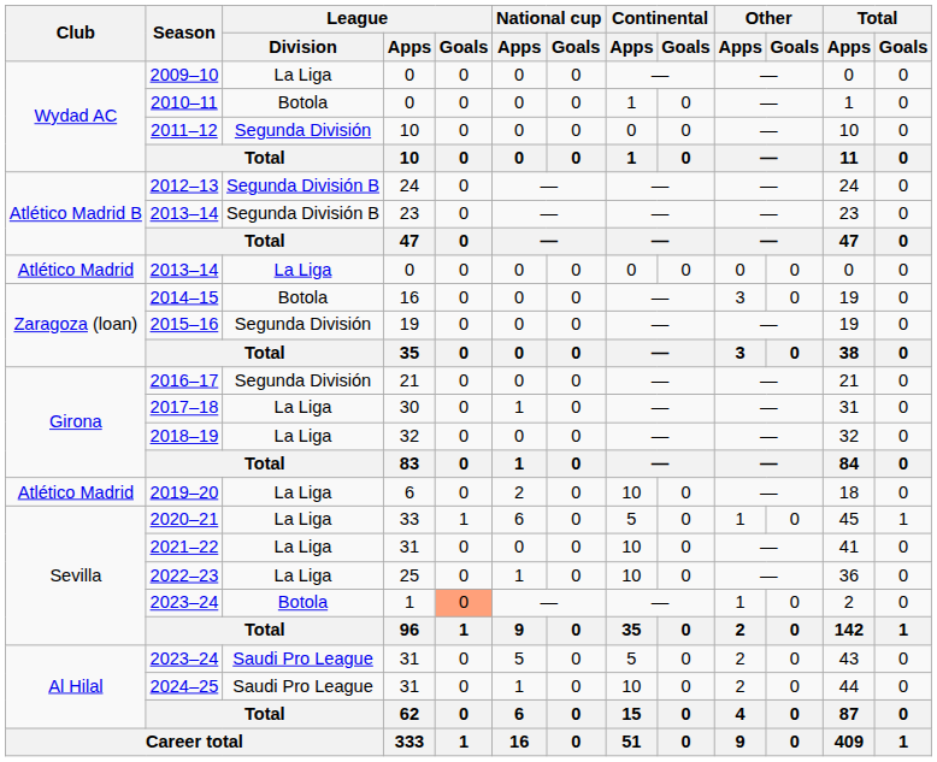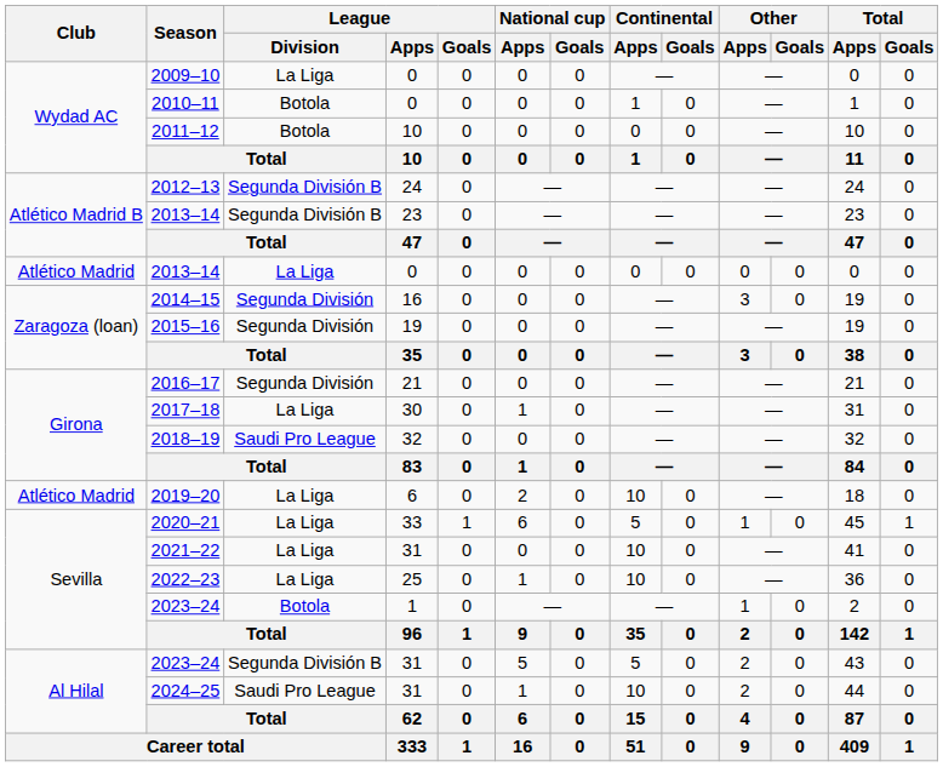2011–12 | League / Division: Segunda División -> Botola
2014–15 | League / Division: Botola -> Segunda División
2018–19 | League / Division: La Liga -> Saudi Pro League
2023–24 / 1 | League / Goals: lightsalmon background -> no background
2023–24 / 31 | League / Division: Saudi Pro League -> Segunda División B
